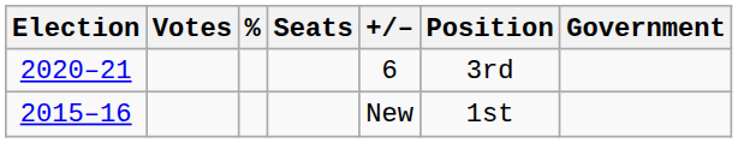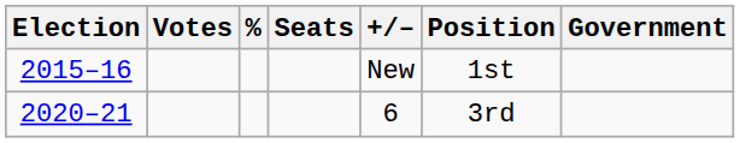rows swapped: 2015–16 <-> 2020–21
